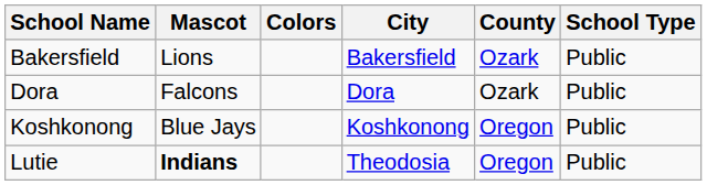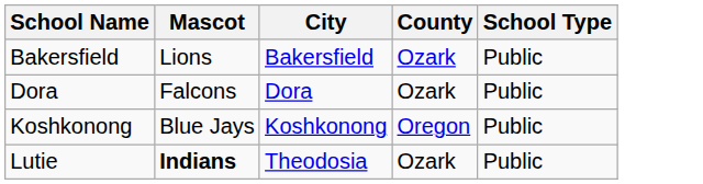- column: Colors
Lutie | County: Oregon -> Ozark
